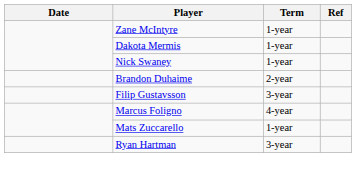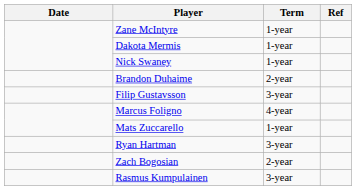+ row: Zach Bogosian | 2-year
+ row: Rasmus Kumpulainen | 3-year
